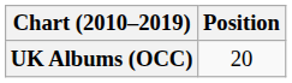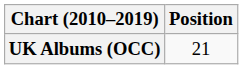UK Albums (OCC) | Position: 20 -> 21
